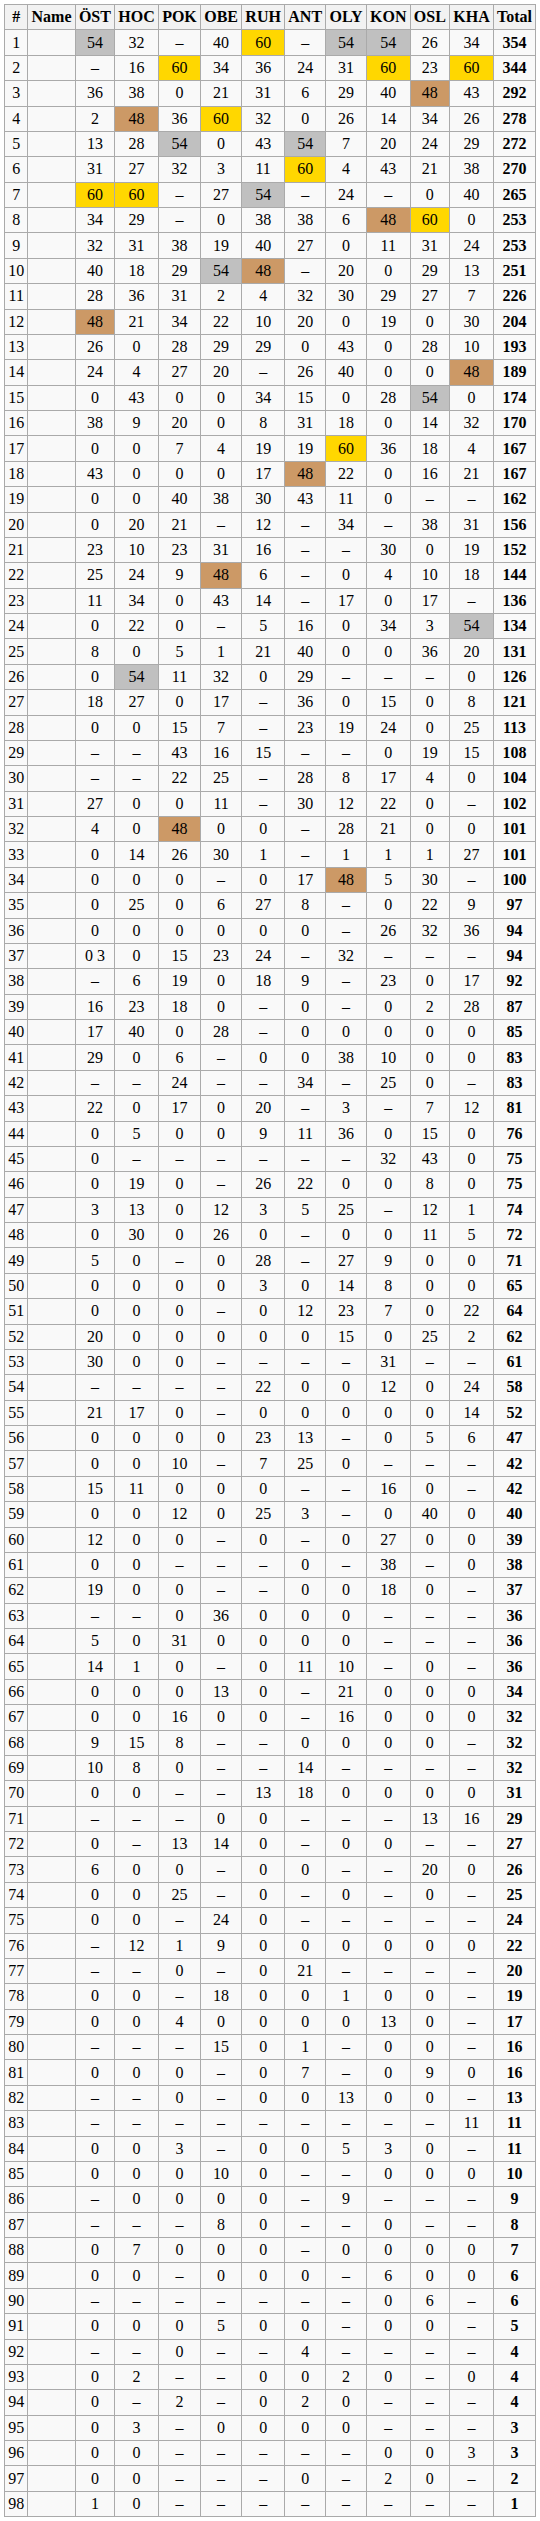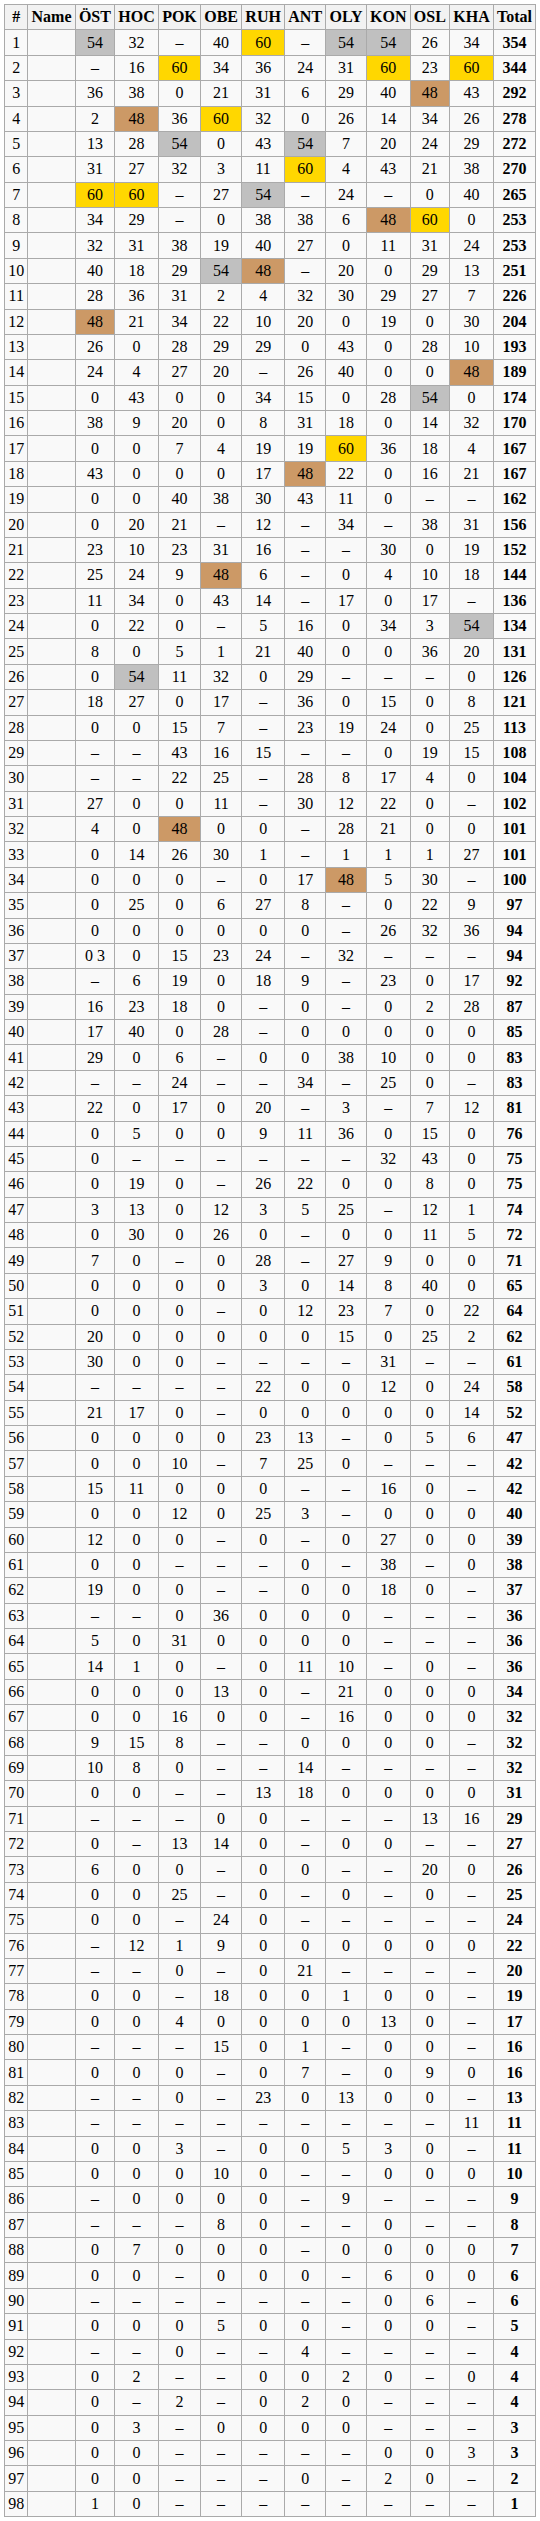49 | ÖST: 5 -> 7
50 | OSL: 0 -> 40
59 | OSL: 40 -> 0
82 | RUH: 0 -> 23
